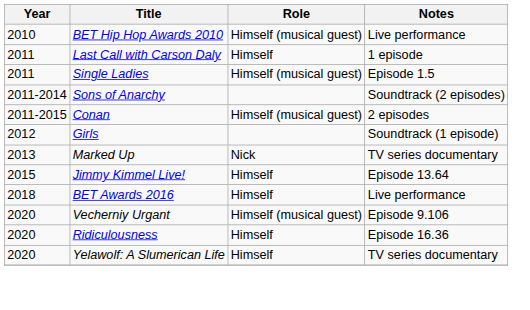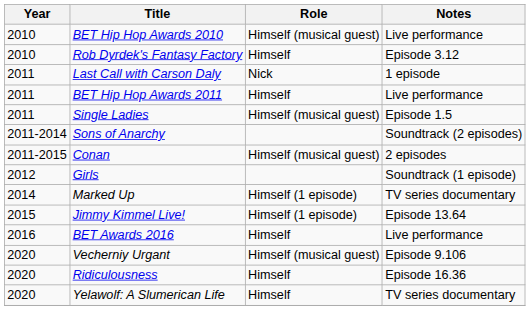+ row: 2010 | Rob Dyrdek's Fantasy Factory | Himself | Episode 3.12
Last Call with Carson Daly | Role: Himself -> Nick
+ row: 2011 | BET Hip Hop Awards 2011 | Himself | Live performance
Marked Up | Year: 2013 -> 2014
Marked Up | Role: Nick -> Himself (1 episode)
Jimmy Kimmel Live! | Role: Himself -> Himself (1 episode)
BET Awards 2016 | Year: 2018 -> 2016
